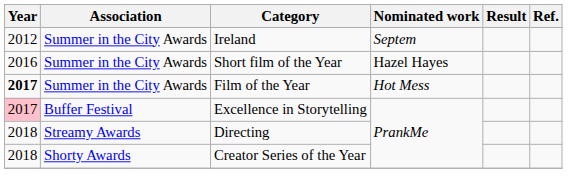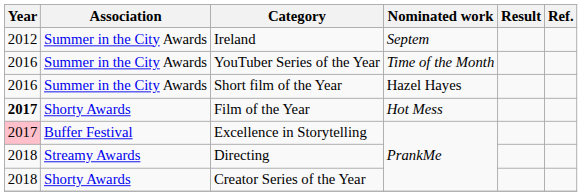+ row: 2016 | Summer in the City Awards | YouTuber Series of the Year | Time of the Month
Film of the Year | Association: Summer in the City Awards -> Shorty Awards
